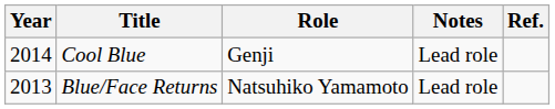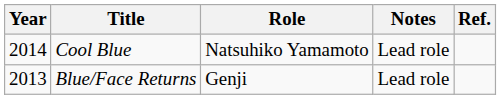Cool Blue | Role: Genji -> Natsuhiko Yamamoto
Blue/Face Returns | Role: Natsuhiko Yamamoto -> Genji
